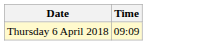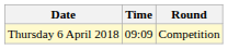+ column: Round | Competition
